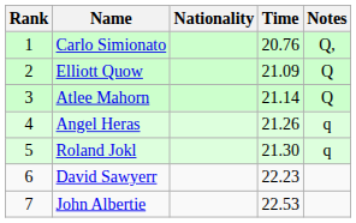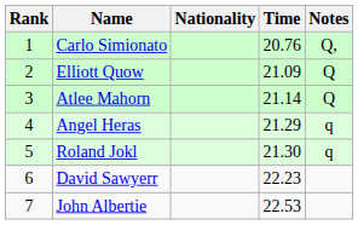Angel Heras | Time: 21.26 -> 21.29
